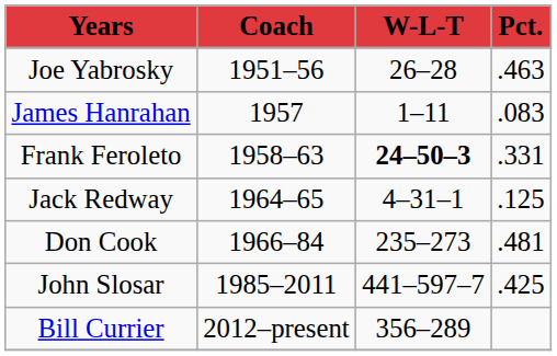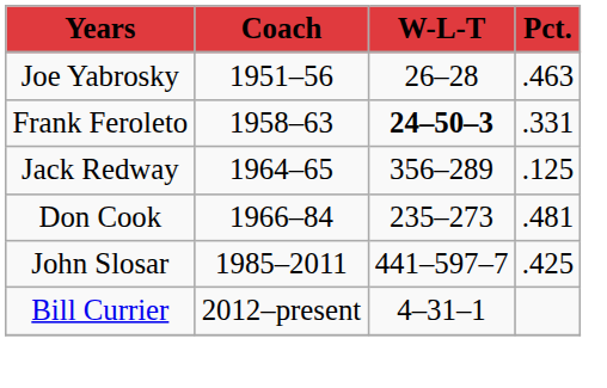- row: James Hanrahan | 1957 | 1–11 | .083
Jack Redway | W-L-T: 4–31–1 -> 356–289
Bill Currier | W-L-T: 356–289 -> 4–31–1
